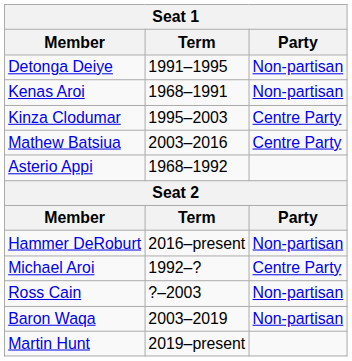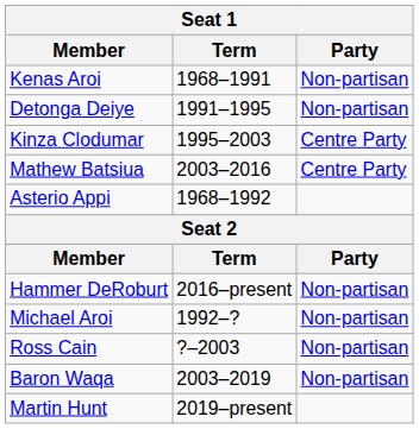rows swapped: Kenas Aroi <-> Detonga Deiye
Michael Aroi | Party: Centre Party -> Non-partisan
